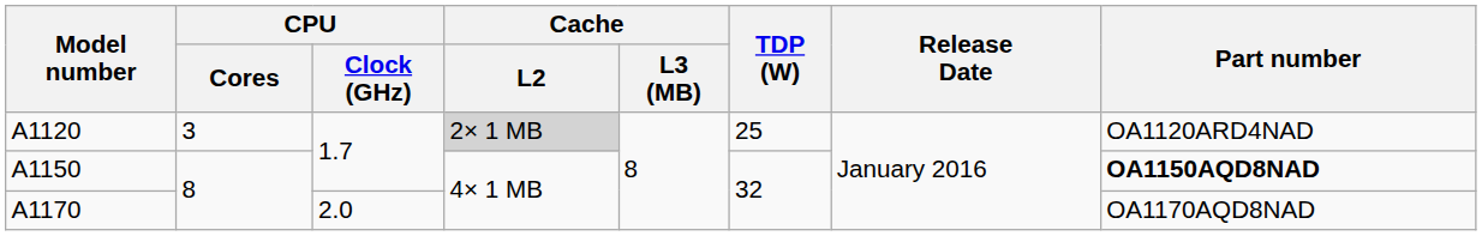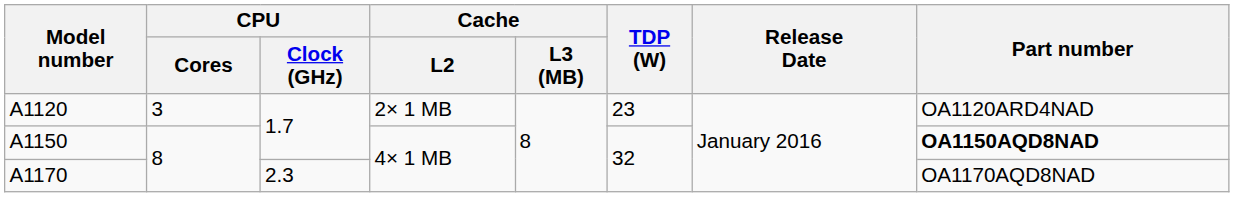A1120 | Cache / L2: lightgrey background -> no background
A1120 | TDP (W): 25 -> 23
A1170 | CPU / Clock (GHz): 2.0 -> 2.3
